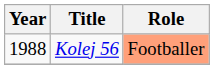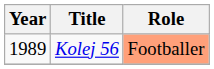Kolej 56 | Year: 1988 -> 1989
